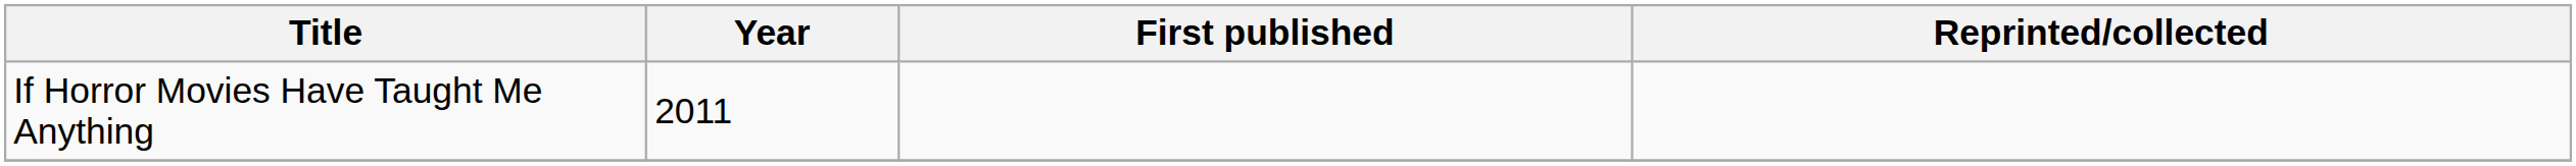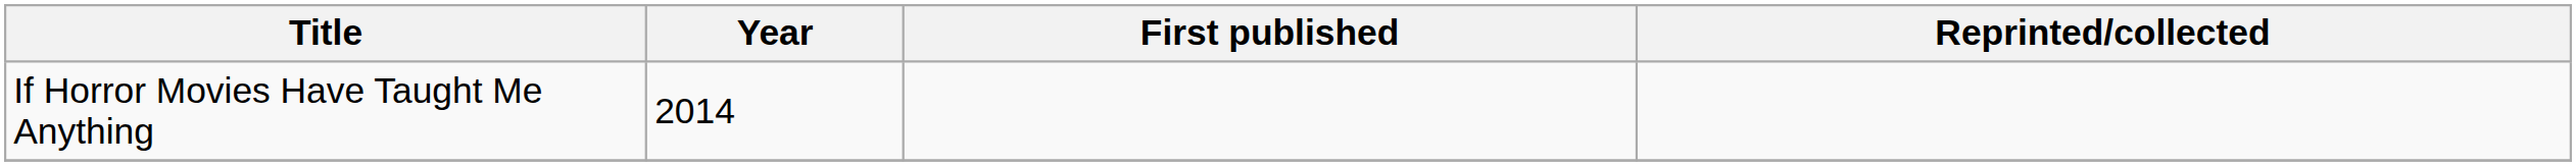If Horror Movies Have Taught Me Anything | Year: 2011 -> 2014
